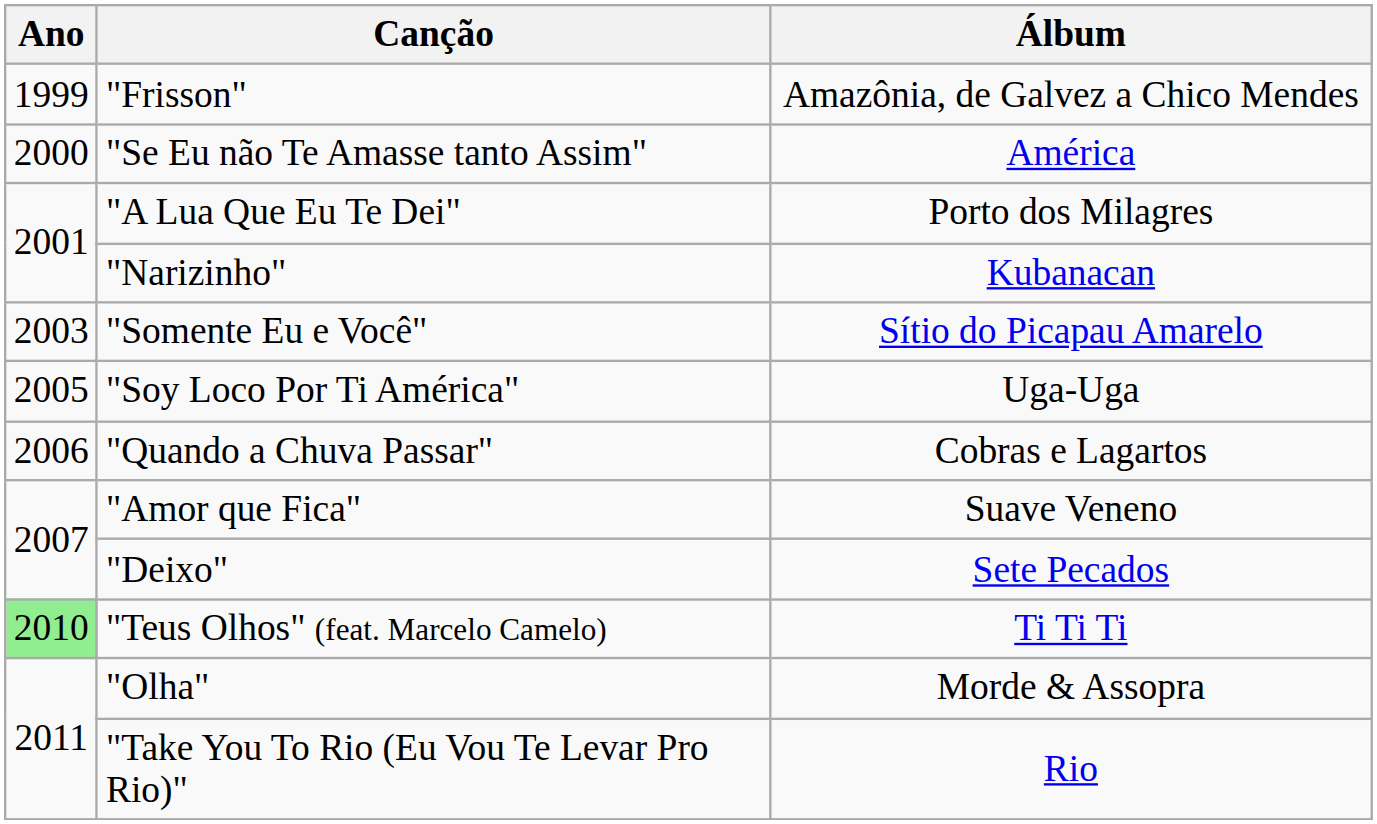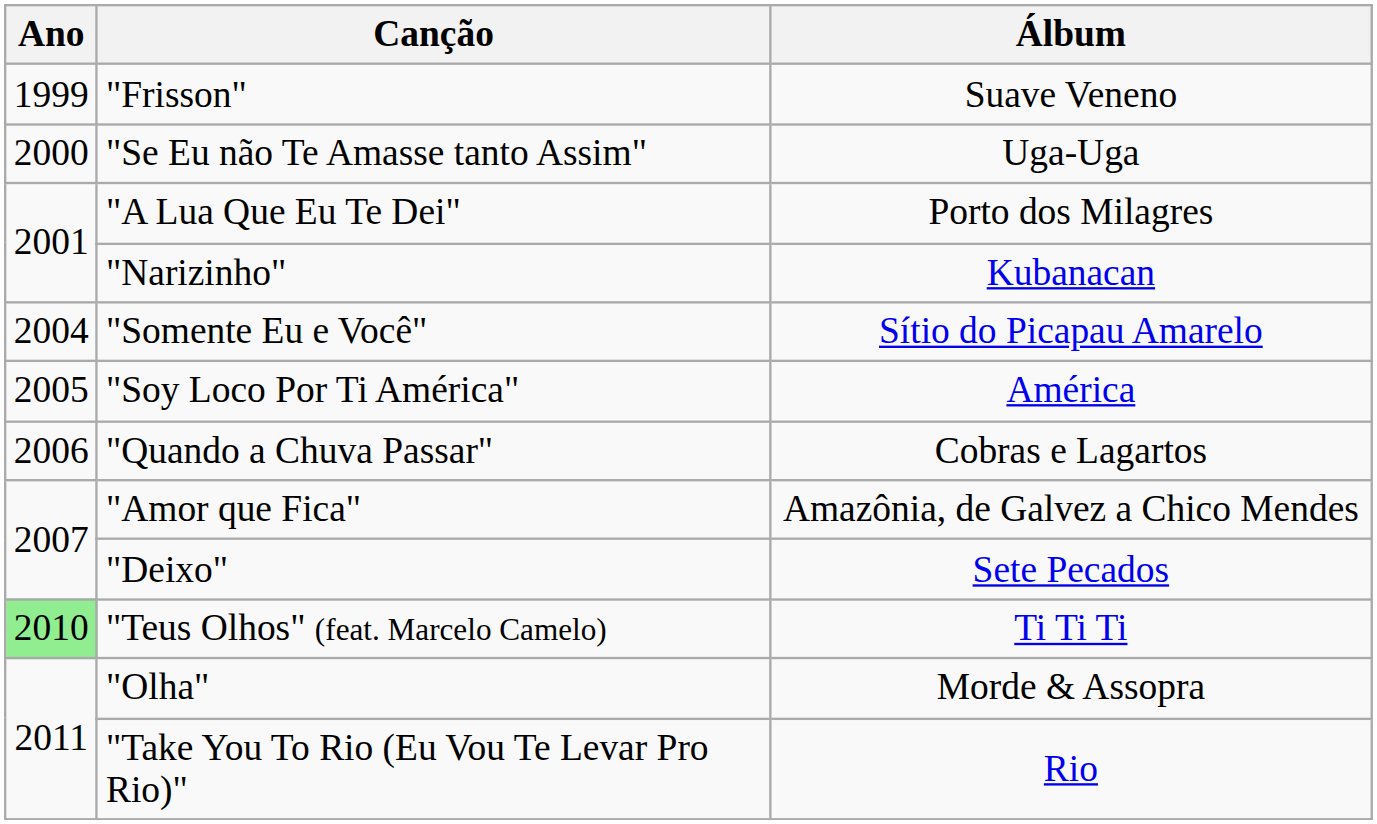"Frisson" | Álbum: Amazônia, de Galvez a Chico Mendes -> Suave Veneno
"Se Eu não Te Amasse tanto Assim" | Álbum: América -> Uga-Uga
"Somente Eu e Você" | Ano: 2003 -> 2004
"Soy Loco Por Ti América" | Álbum: Uga-Uga -> América
"Amor que Fica" | Álbum: Suave Veneno -> Amazônia, de Galvez a Chico Mendes
